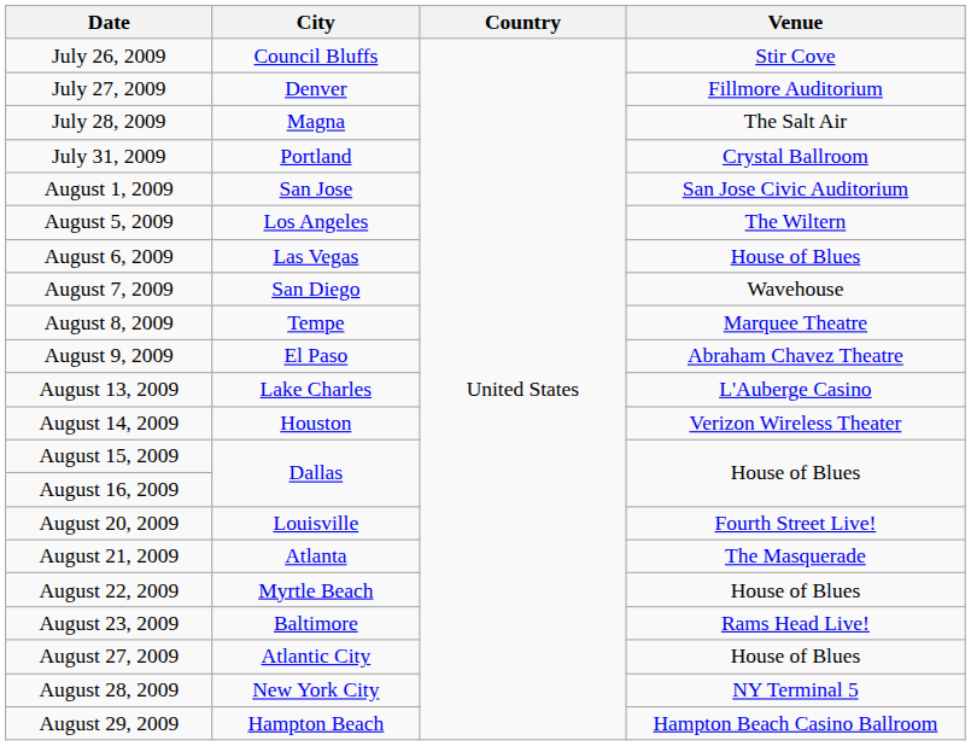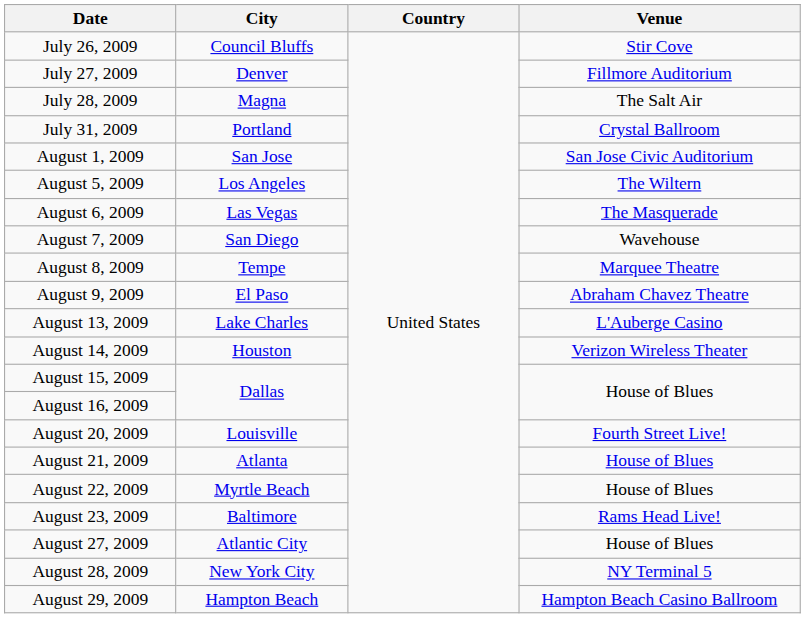August 6, 2009 | Venue: House of Blues -> The Masquerade
August 21, 2009 | Venue: The Masquerade -> House of Blues
